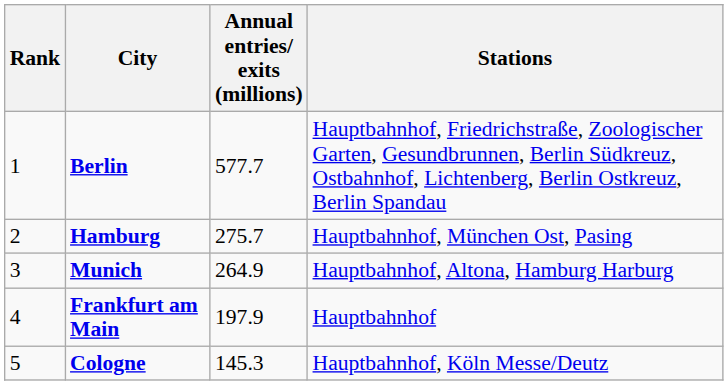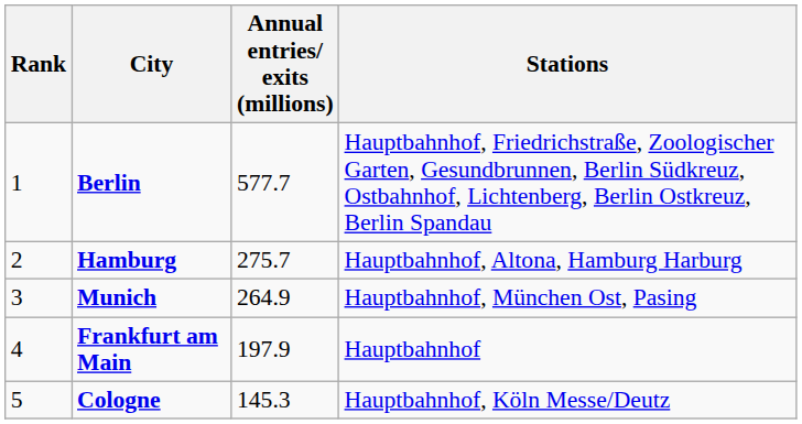Hamburg | Stations: Hauptbahnhof, München Ost, Pasing -> Hauptbahnhof, Altona, Hamburg Harburg
Munich | Stations: Hauptbahnhof, Altona, Hamburg Harburg -> Hauptbahnhof, München Ost, Pasing
